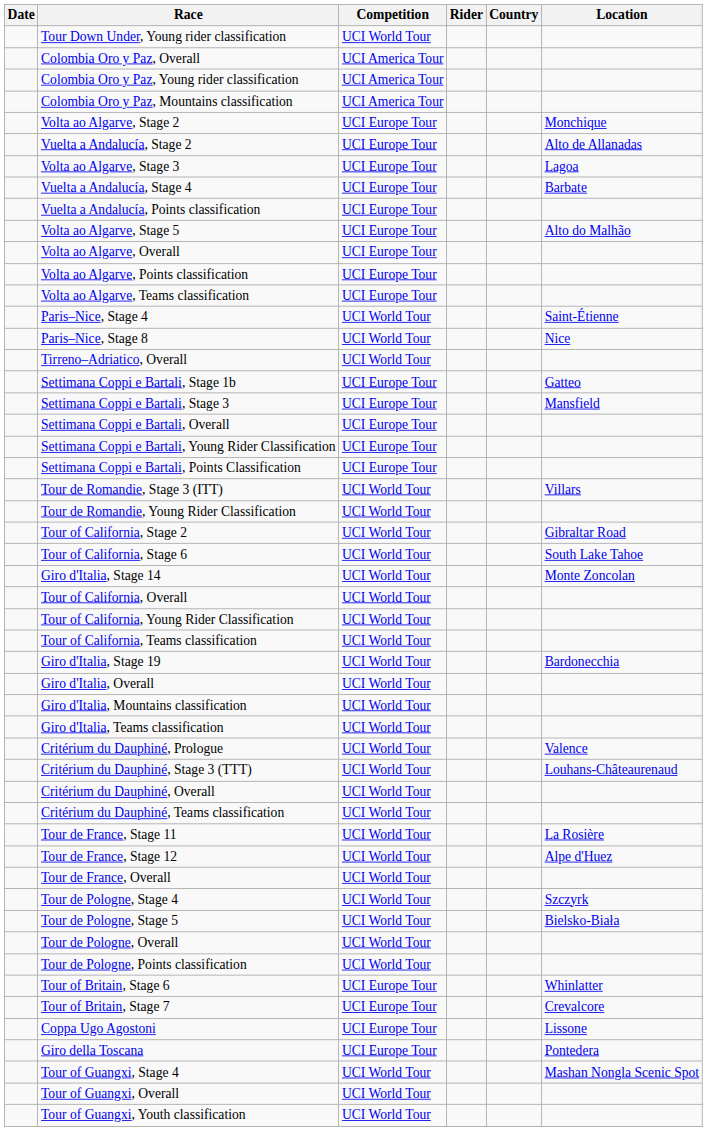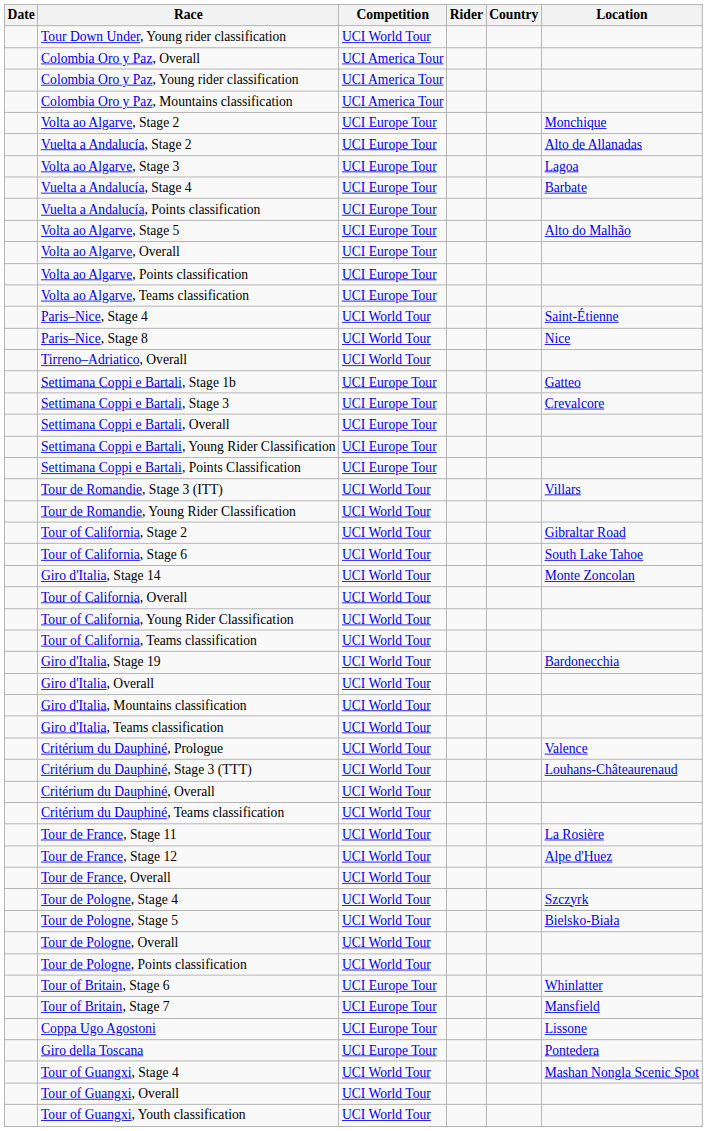Settimana Coppi e Bartali, Stage 3 | Location: Mansfield -> Crevalcore
Tour of Britain, Stage 7 | Location: Crevalcore -> Mansfield
